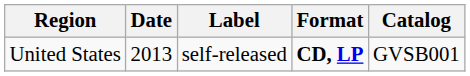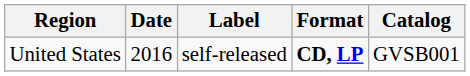United States | Date: 2013 -> 2016
